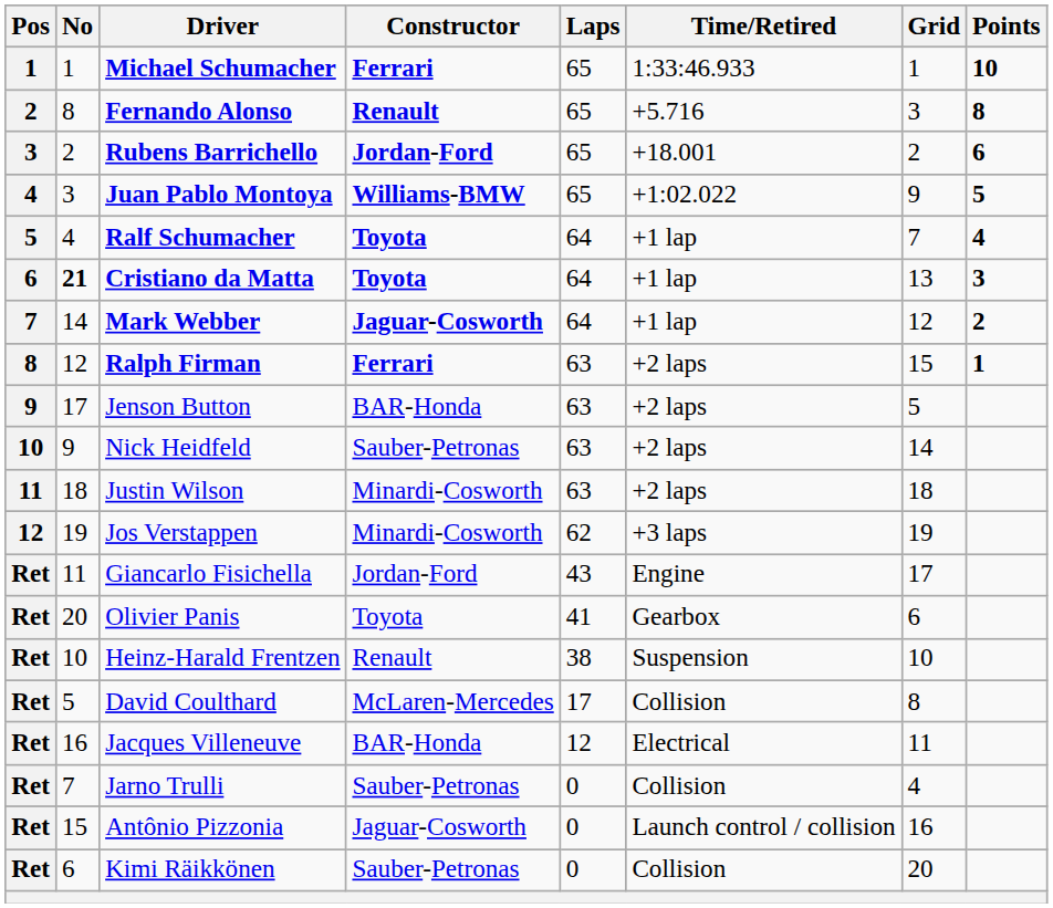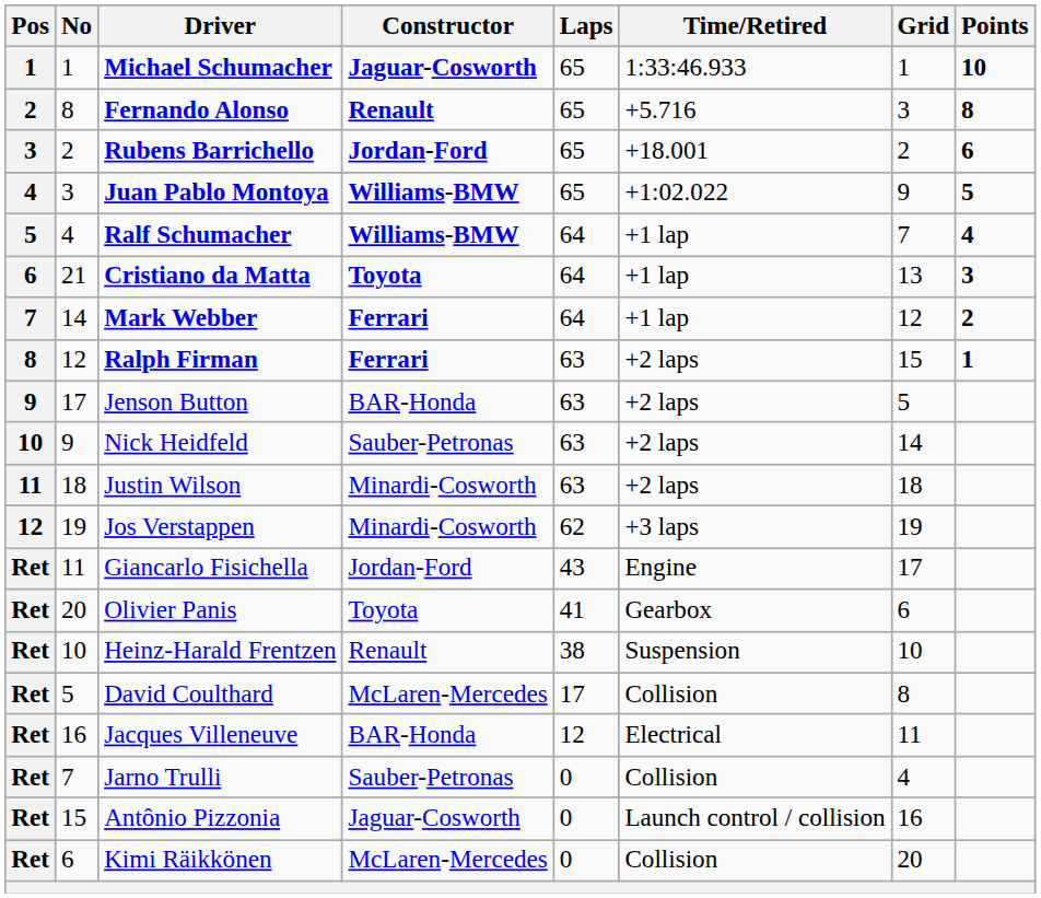Michael Schumacher | Constructor: Ferrari -> Jaguar-Cosworth
Ralf Schumacher | Constructor: Toyota -> Williams-BMW
Cristiano da Matta | No: bold -> normal
Mark Webber | Constructor: Jaguar-Cosworth -> Ferrari
Kimi Räikkönen | Constructor: Sauber-Petronas -> McLaren-Mercedes
